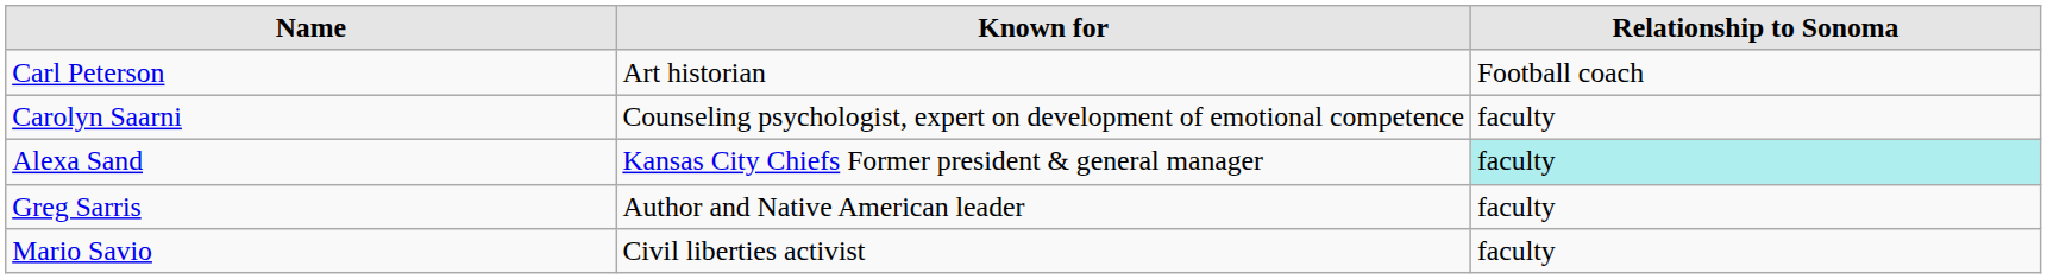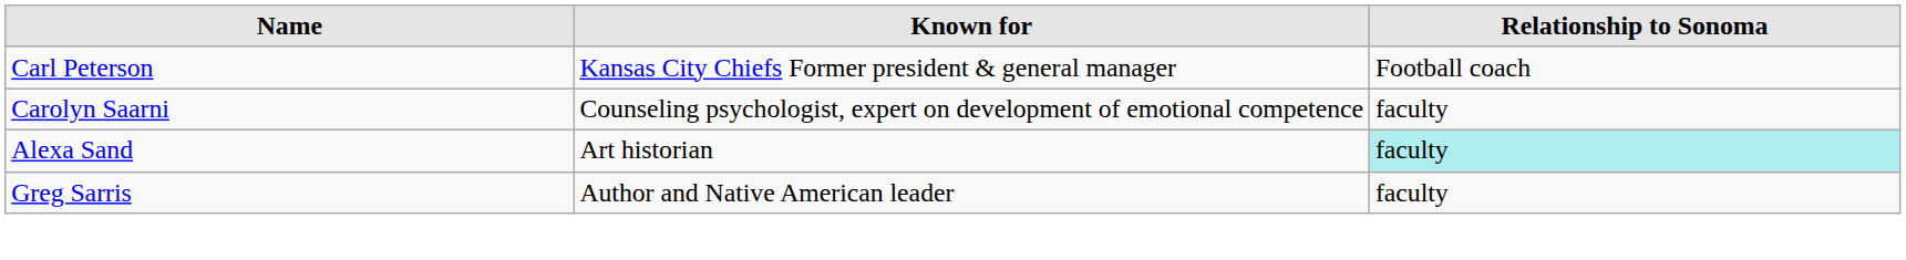Carl Peterson | Known for: Art historian -> Kansas City Chiefs Former president & general manager
Alexa Sand | Known for: Kansas City Chiefs Former president & general manager -> Art historian
- row: Mario Savio | Civil liberties activist | faculty
